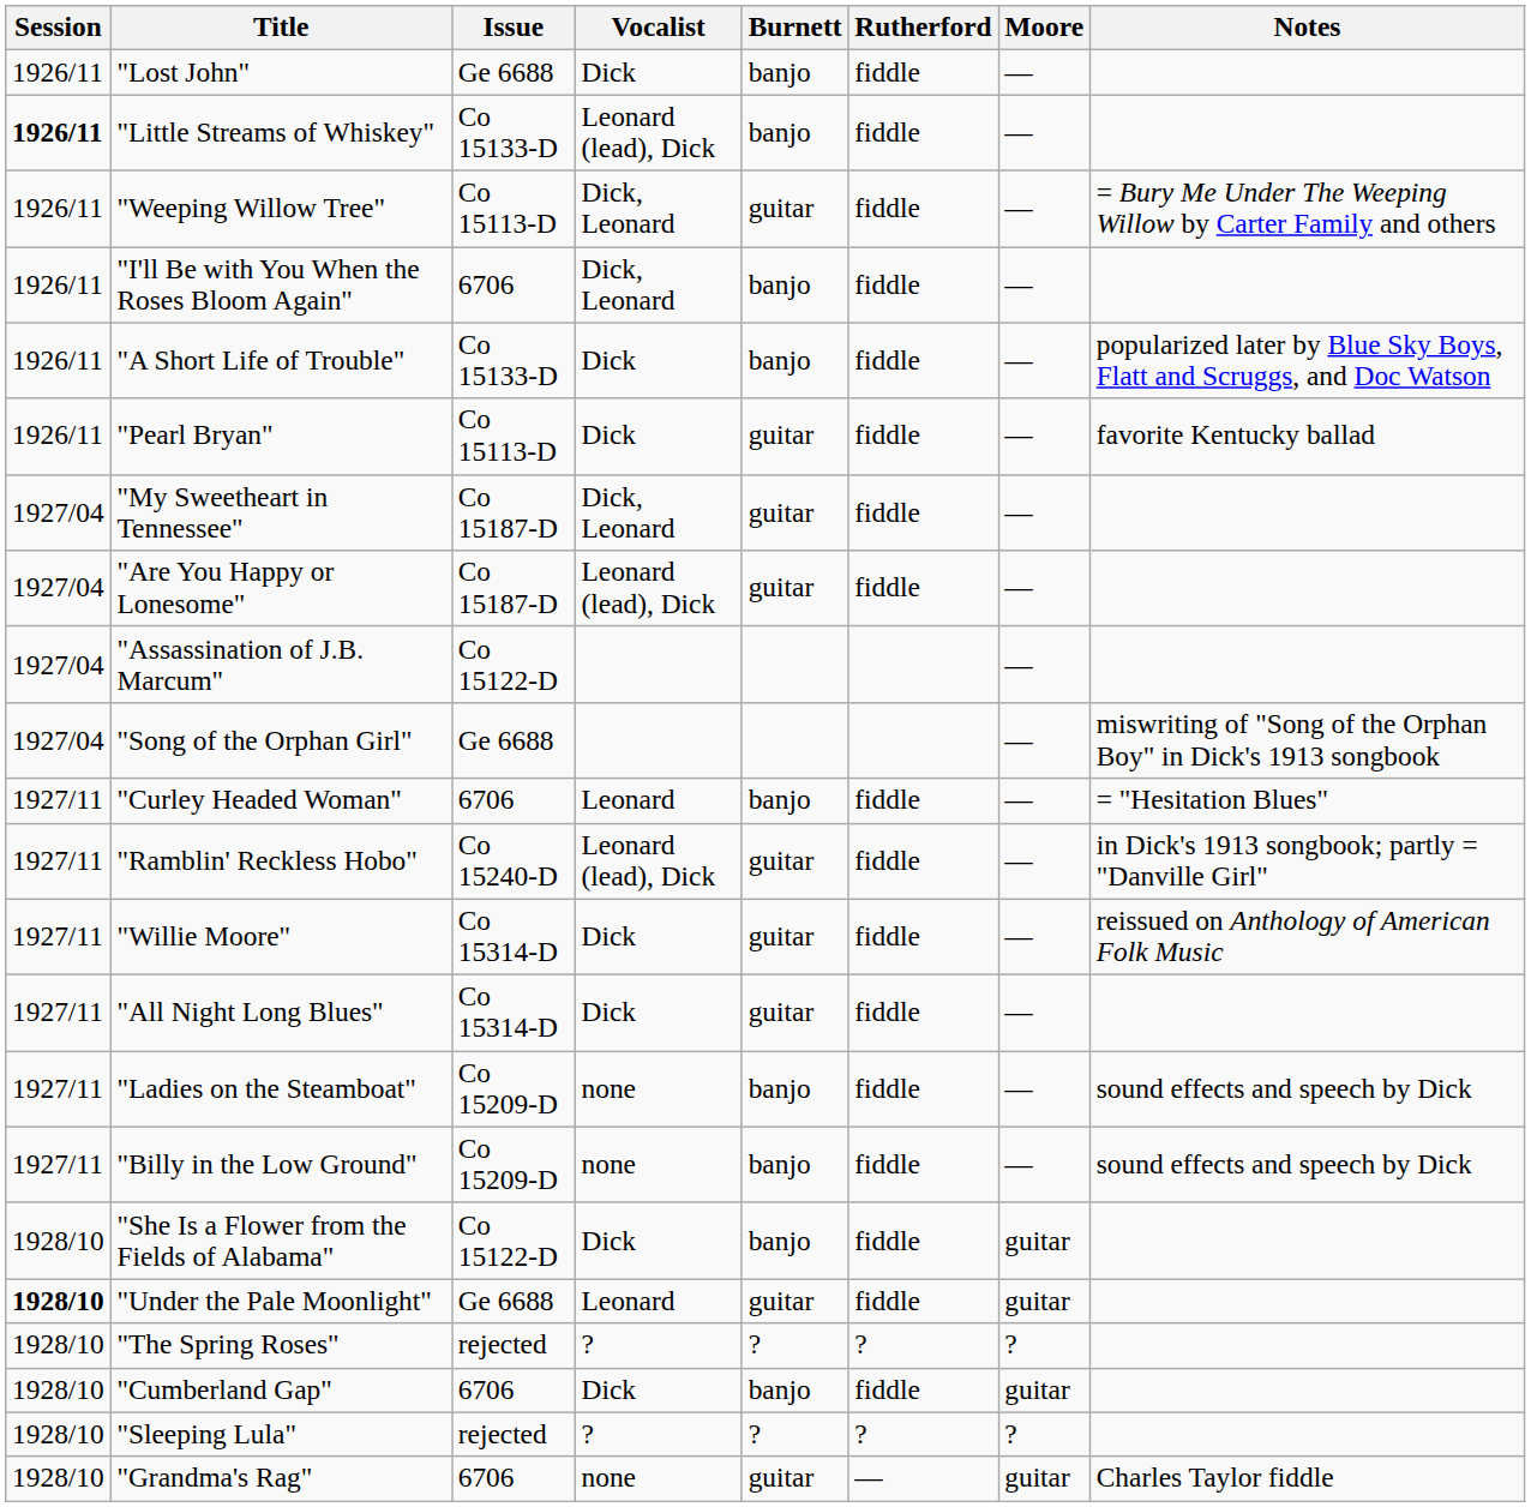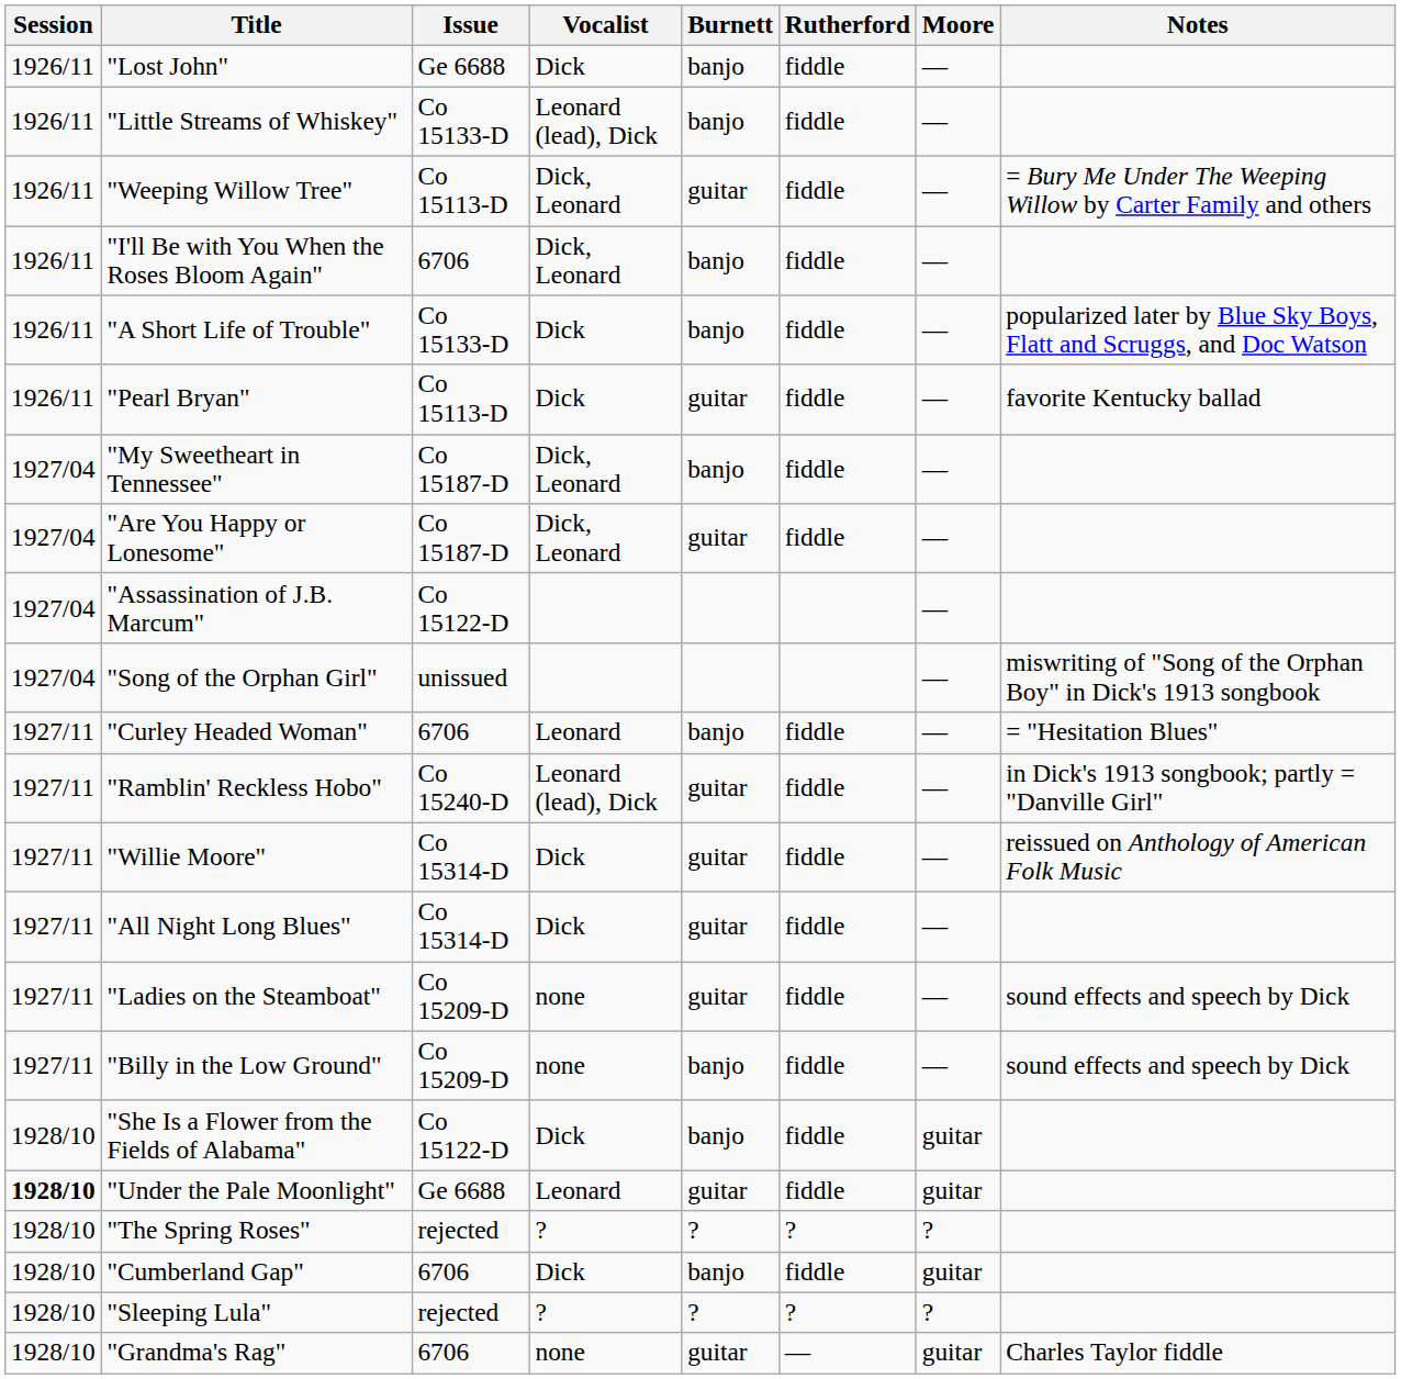"Little Streams of Whiskey" | Session: bold -> normal
"My Sweetheart in Tennessee" | Burnett: guitar -> banjo
"Are You Happy or Lonesome" | Vocalist: Leonard (lead), Dick -> Dick, Leonard
"Song of the Orphan Girl" | Issue: Ge 6688 -> unissued
"Ladies on the Steamboat" | Burnett: banjo -> guitar
